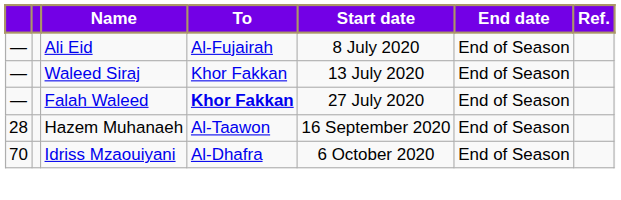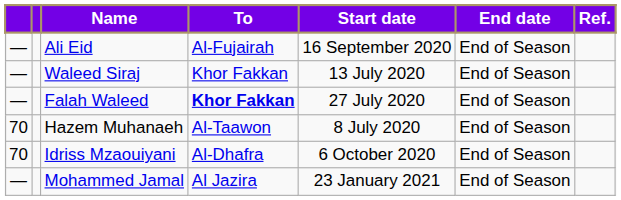Ali Eid | Start date: 8 July 2020 -> 16 September 2020
Hazem Muhanaeh | column 1: 28 -> 70
Hazem Muhanaeh | Start date: 16 September 2020 -> 8 July 2020
+ row: — | Mohammed Jamal | Al Jazira | 23 January 2021 | End of Season
